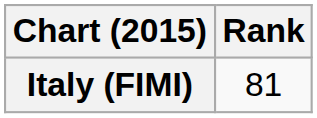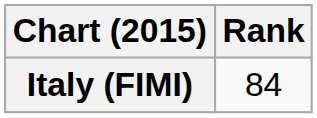Italy (FIMI) | Rank: 81 -> 84
